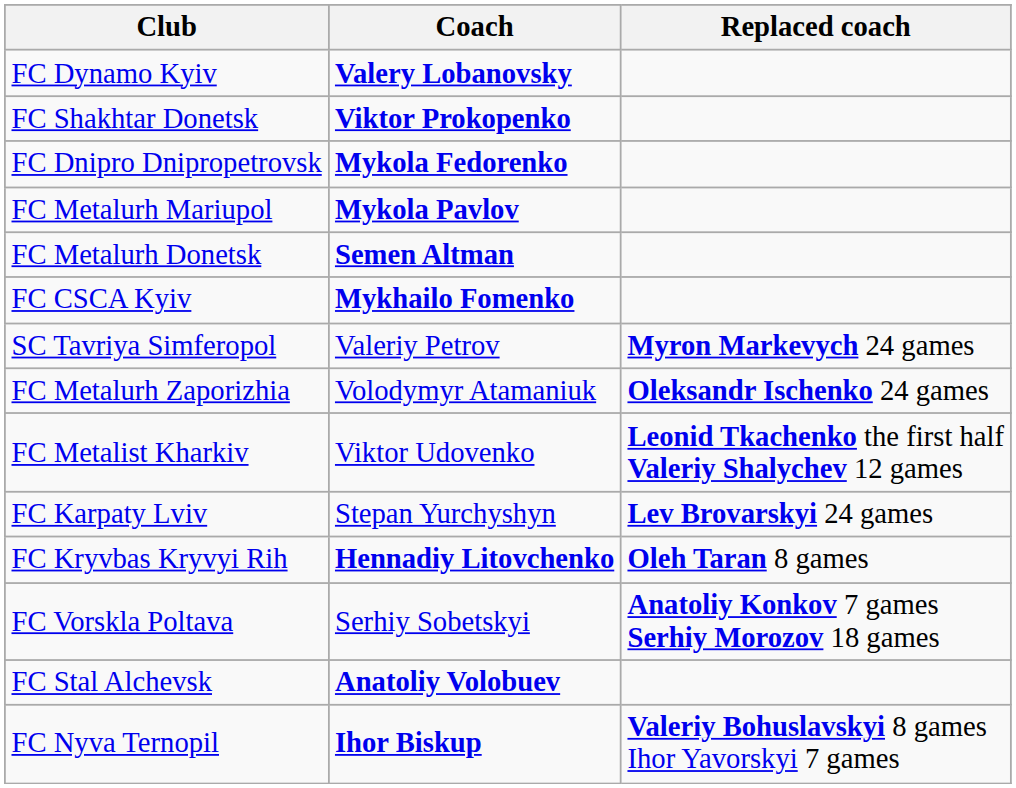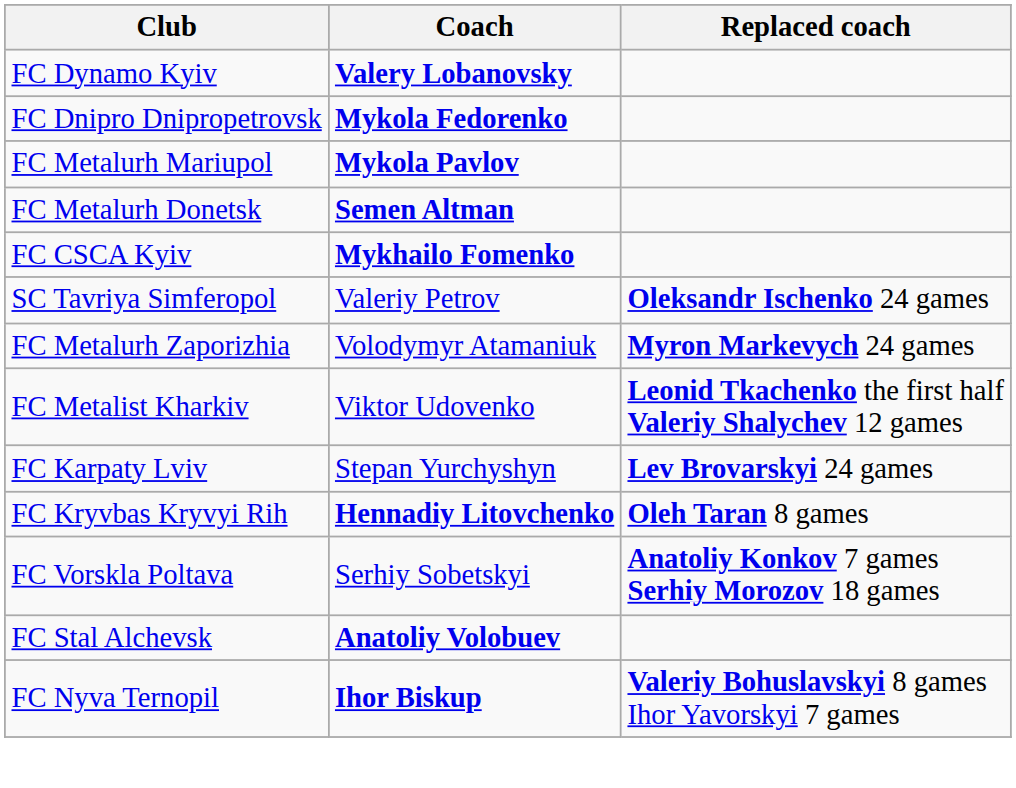- row: FC Shakhtar Donetsk | Viktor Prokopenko
SC Tavriya Simferopol | Replaced coach: Myron Markevych 24 games -> Oleksandr Ischenko 24 games
FC Metalurh Zaporizhia | Replaced coach: Oleksandr Ischenko 24 games -> Myron Markevych 24 games
